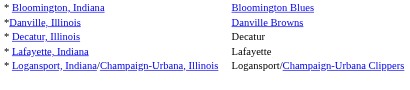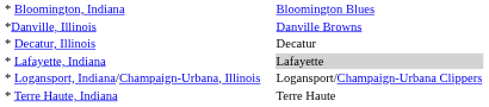* Lafayette, Indiana | column 2: no background -> lightgrey background
+ row: * Terre Haute, Indiana | Terre Haute
